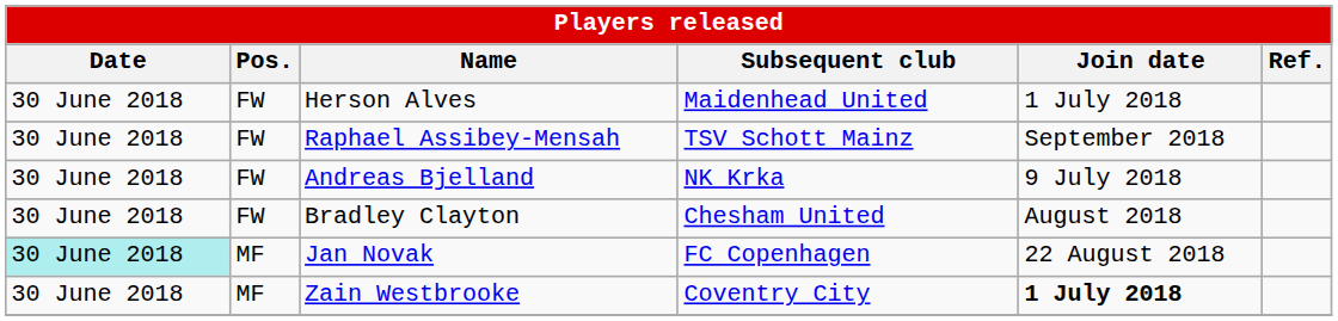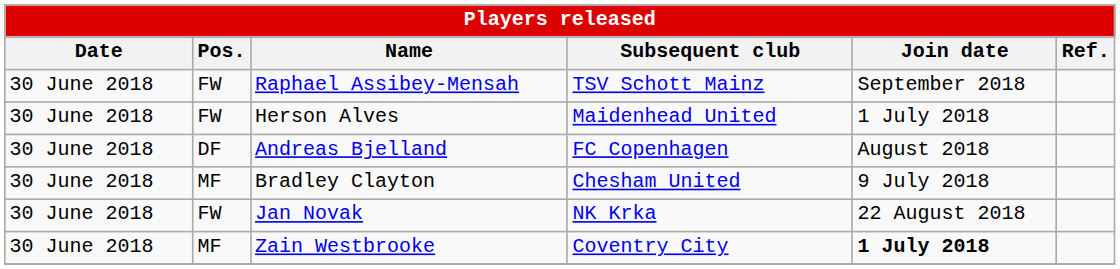rows swapped: Herson Alves <-> Raphael Assibey-Mensah
Andreas Bjelland | Pos.: FW -> DF
Andreas Bjelland | Subsequent club: NK Krka -> FC Copenhagen
Andreas Bjelland | Join date: 9 July 2018 -> August 2018
Bradley Clayton | Pos.: FW -> MF
Bradley Clayton | Join date: August 2018 -> 9 July 2018
Jan Novak | Date: paleturquoise background -> no background
Jan Novak | Pos.: MF -> FW
Jan Novak | Subsequent club: FC Copenhagen -> NK Krka
